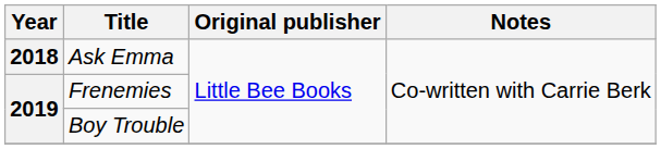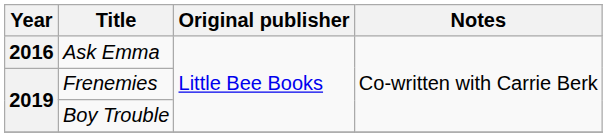Ask Emma | Year: 2018 -> 2016
